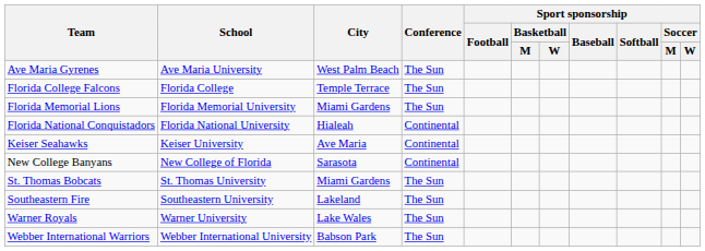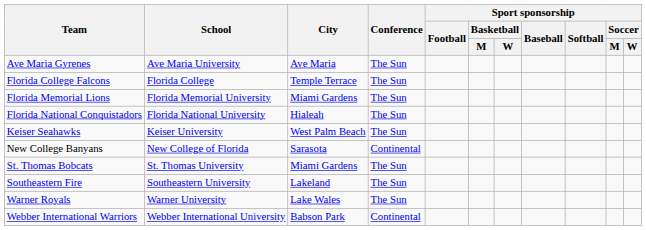Ave Maria Gyrenes | City: West Palm Beach -> Ave Maria
Florida National Conquistadors | Conference: Continental -> The Sun
Keiser Seahawks | City: Ave Maria -> West Palm Beach
Keiser Seahawks | Conference: Continental -> The Sun
Webber International Warriors | Conference: The Sun -> Continental
